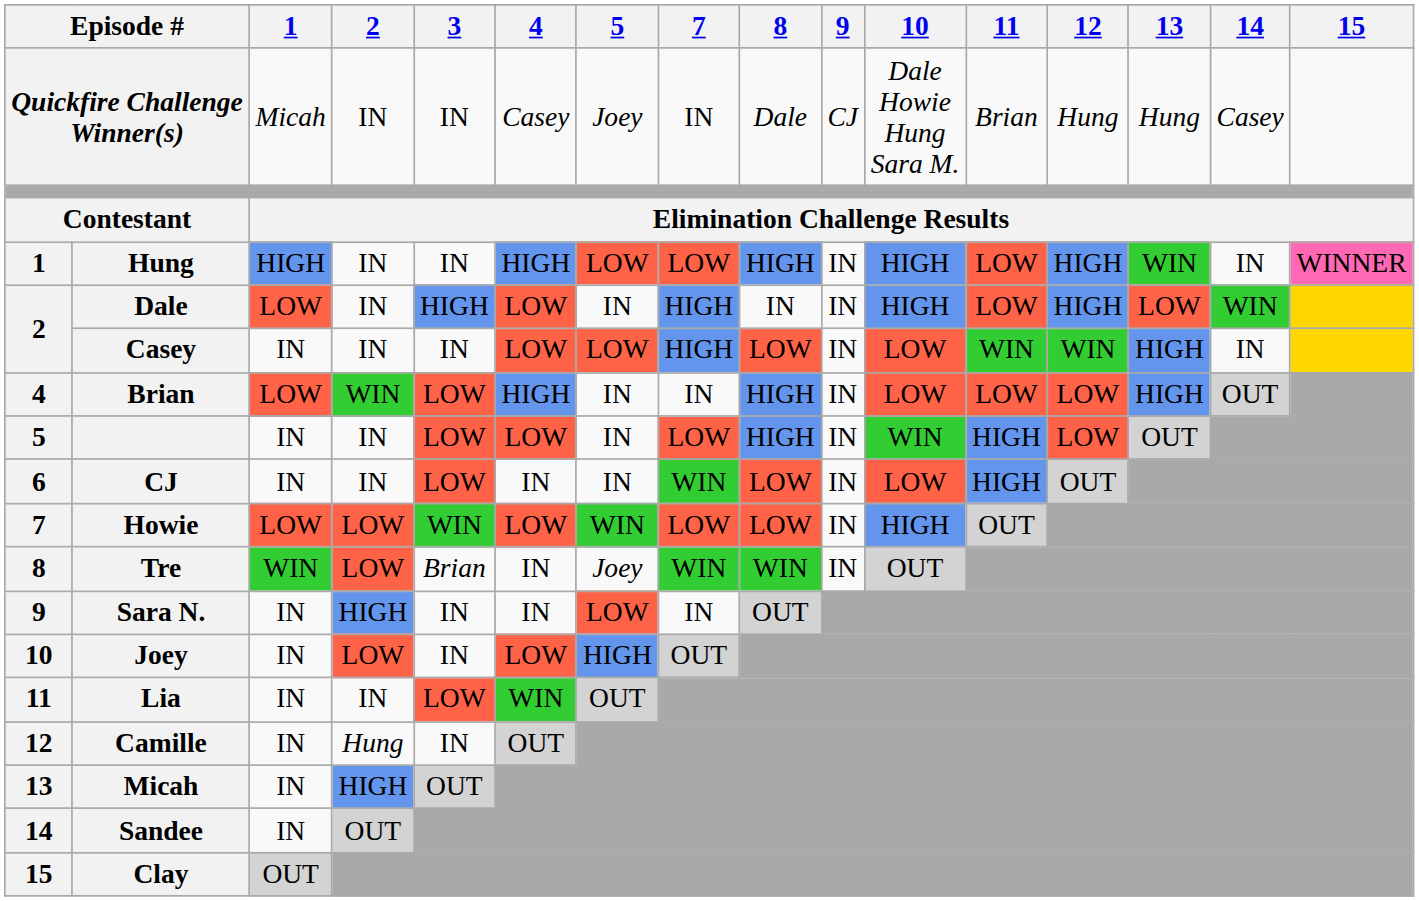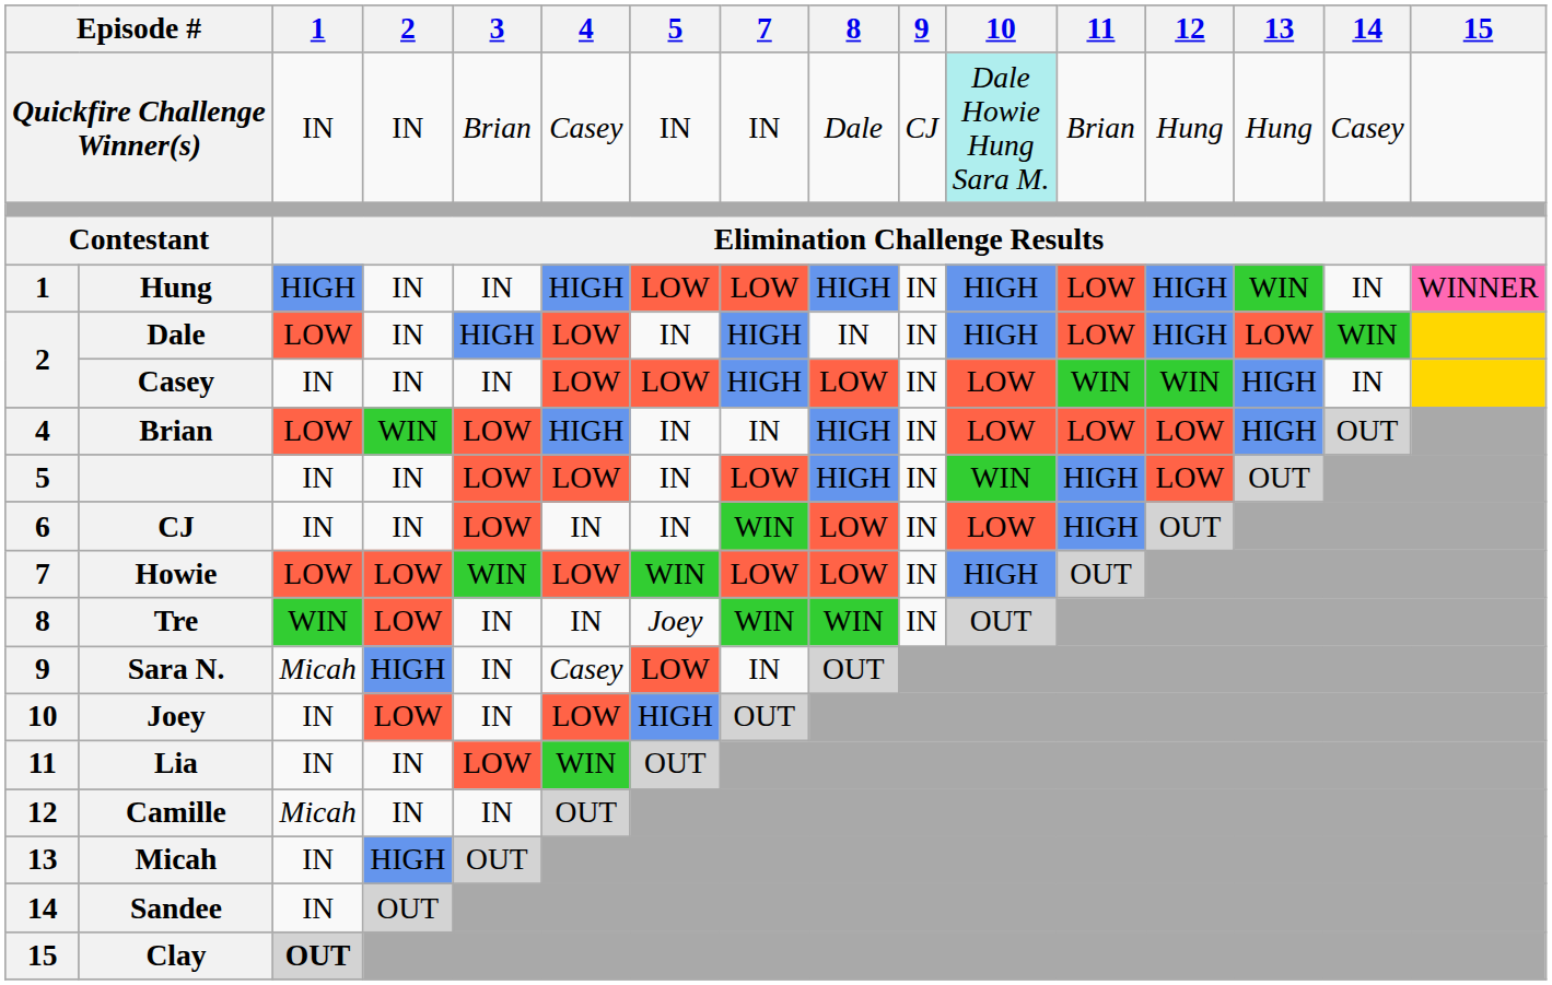Quickfire Challenge Winner(s) | 1: Micah -> IN
Quickfire Challenge Winner(s) | 3: IN -> Brian
Quickfire Challenge Winner(s) | 5: Joey -> IN
Quickfire Challenge Winner(s) | 10: no background -> paleturquoise background
Tre | 3: Brian -> IN
Sara N. | 1: IN -> Micah
Sara N. | 4: IN -> Casey
Camille | 1: IN -> Micah
Camille | 2: Hung -> IN
Clay | 1: normal -> bold
